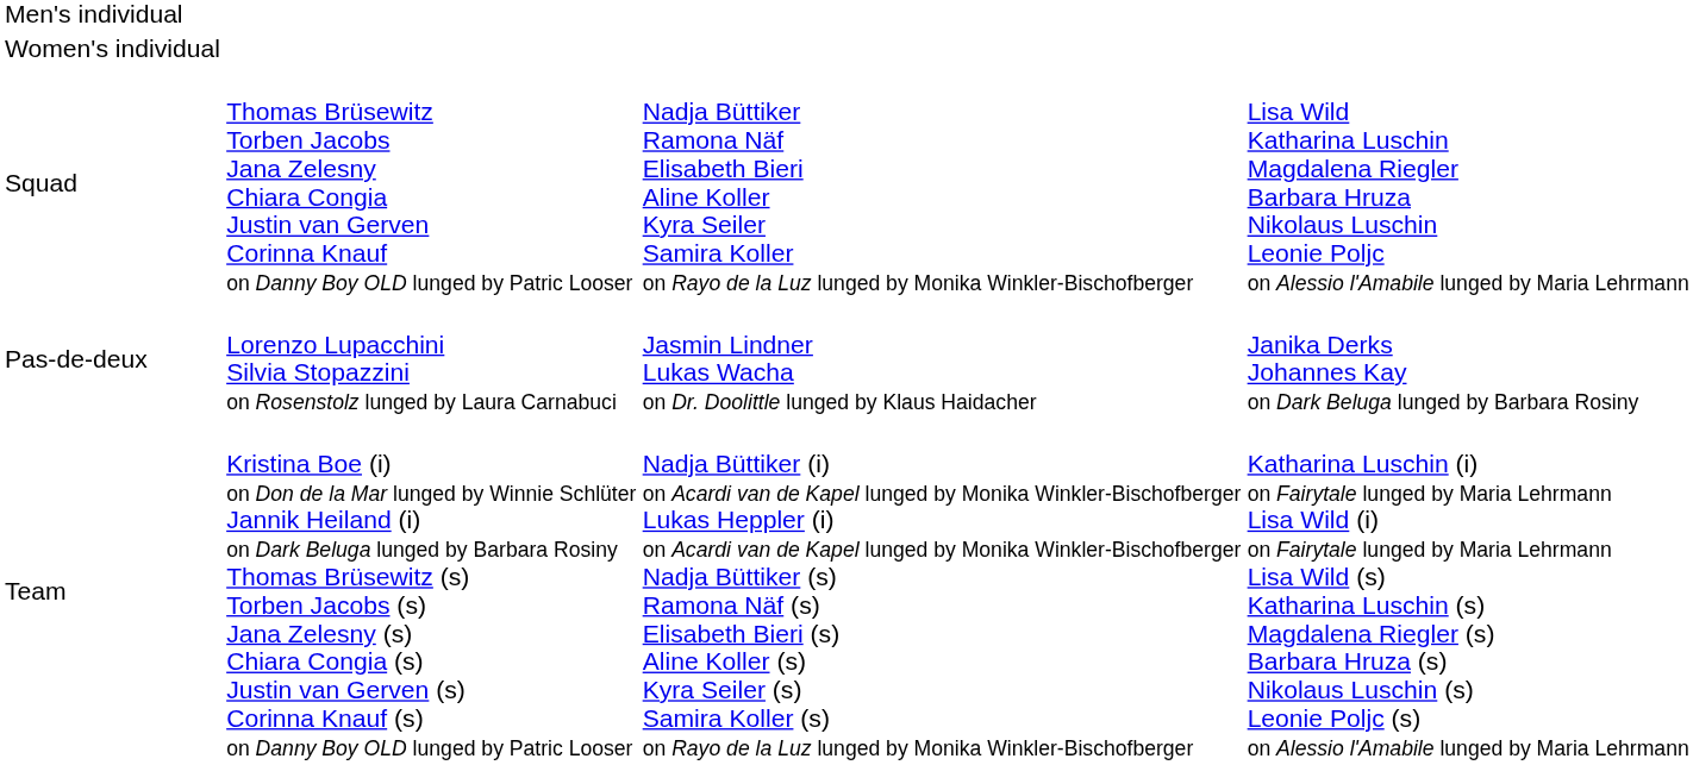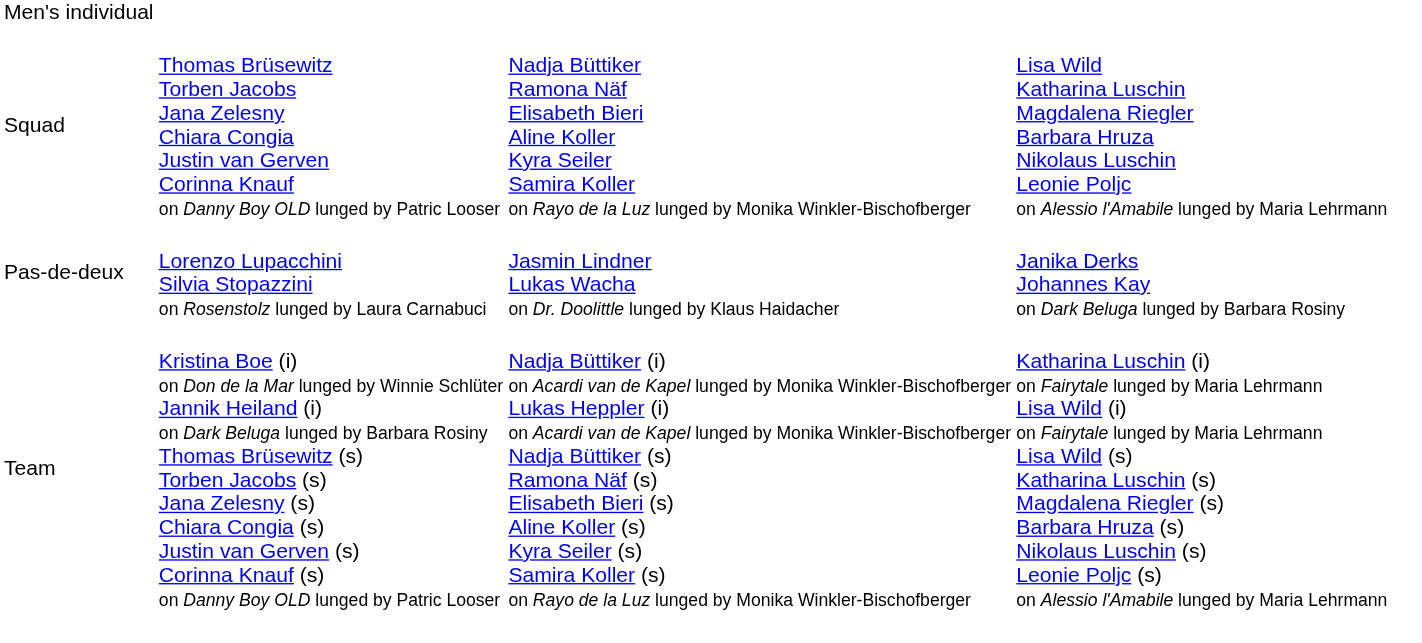- row: Women's individual
